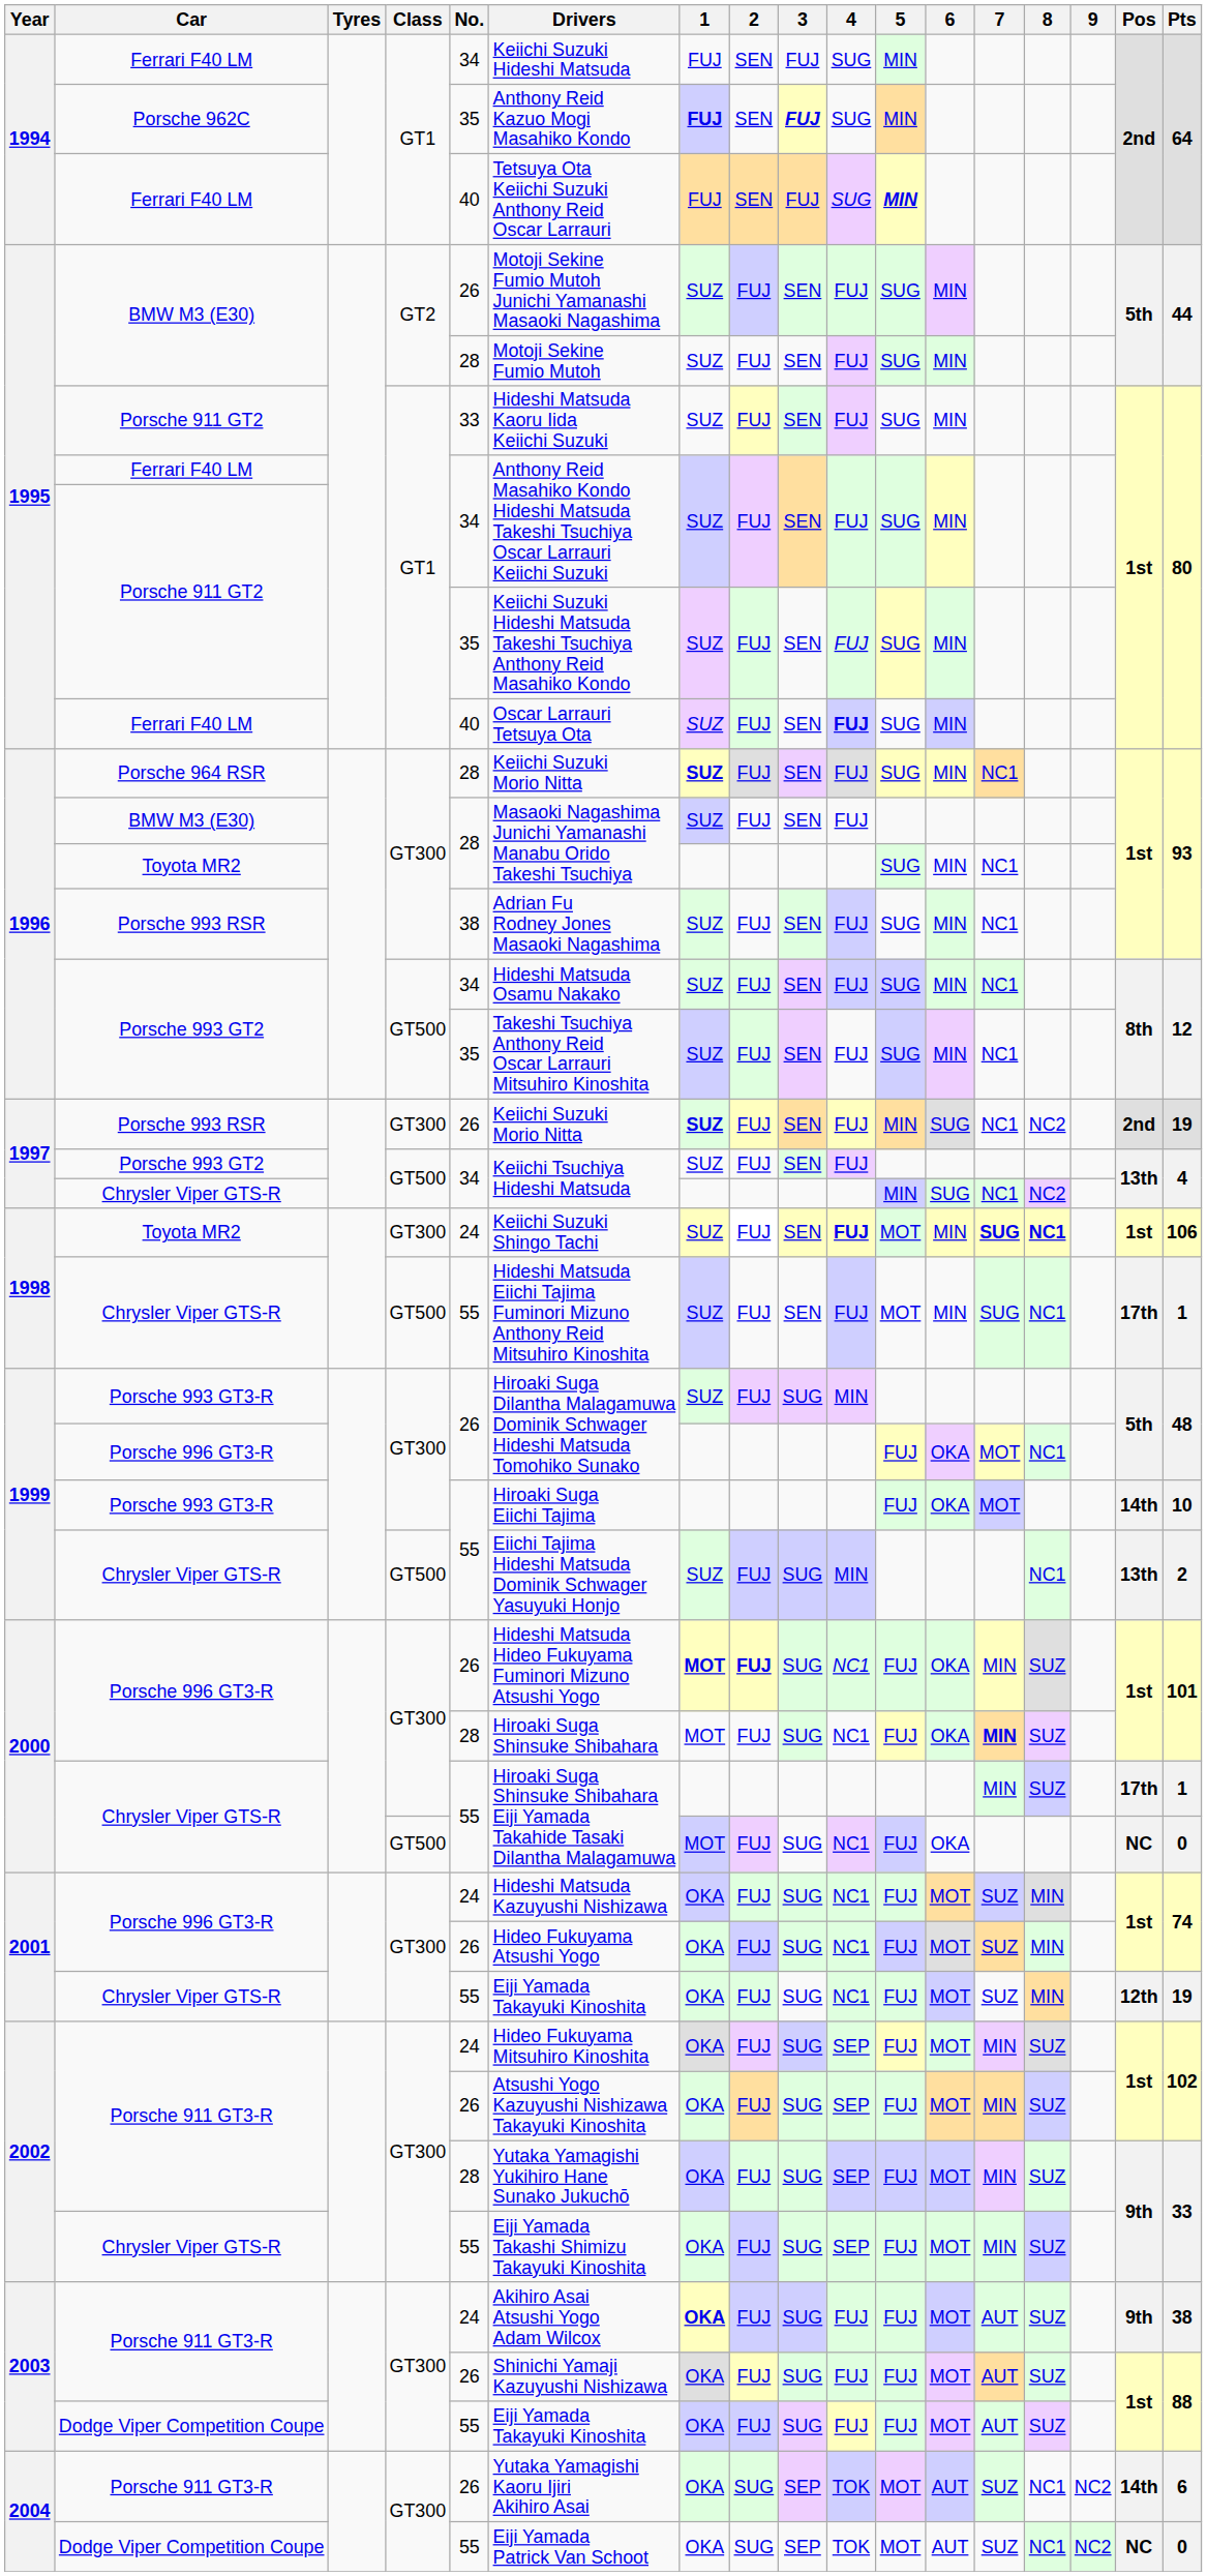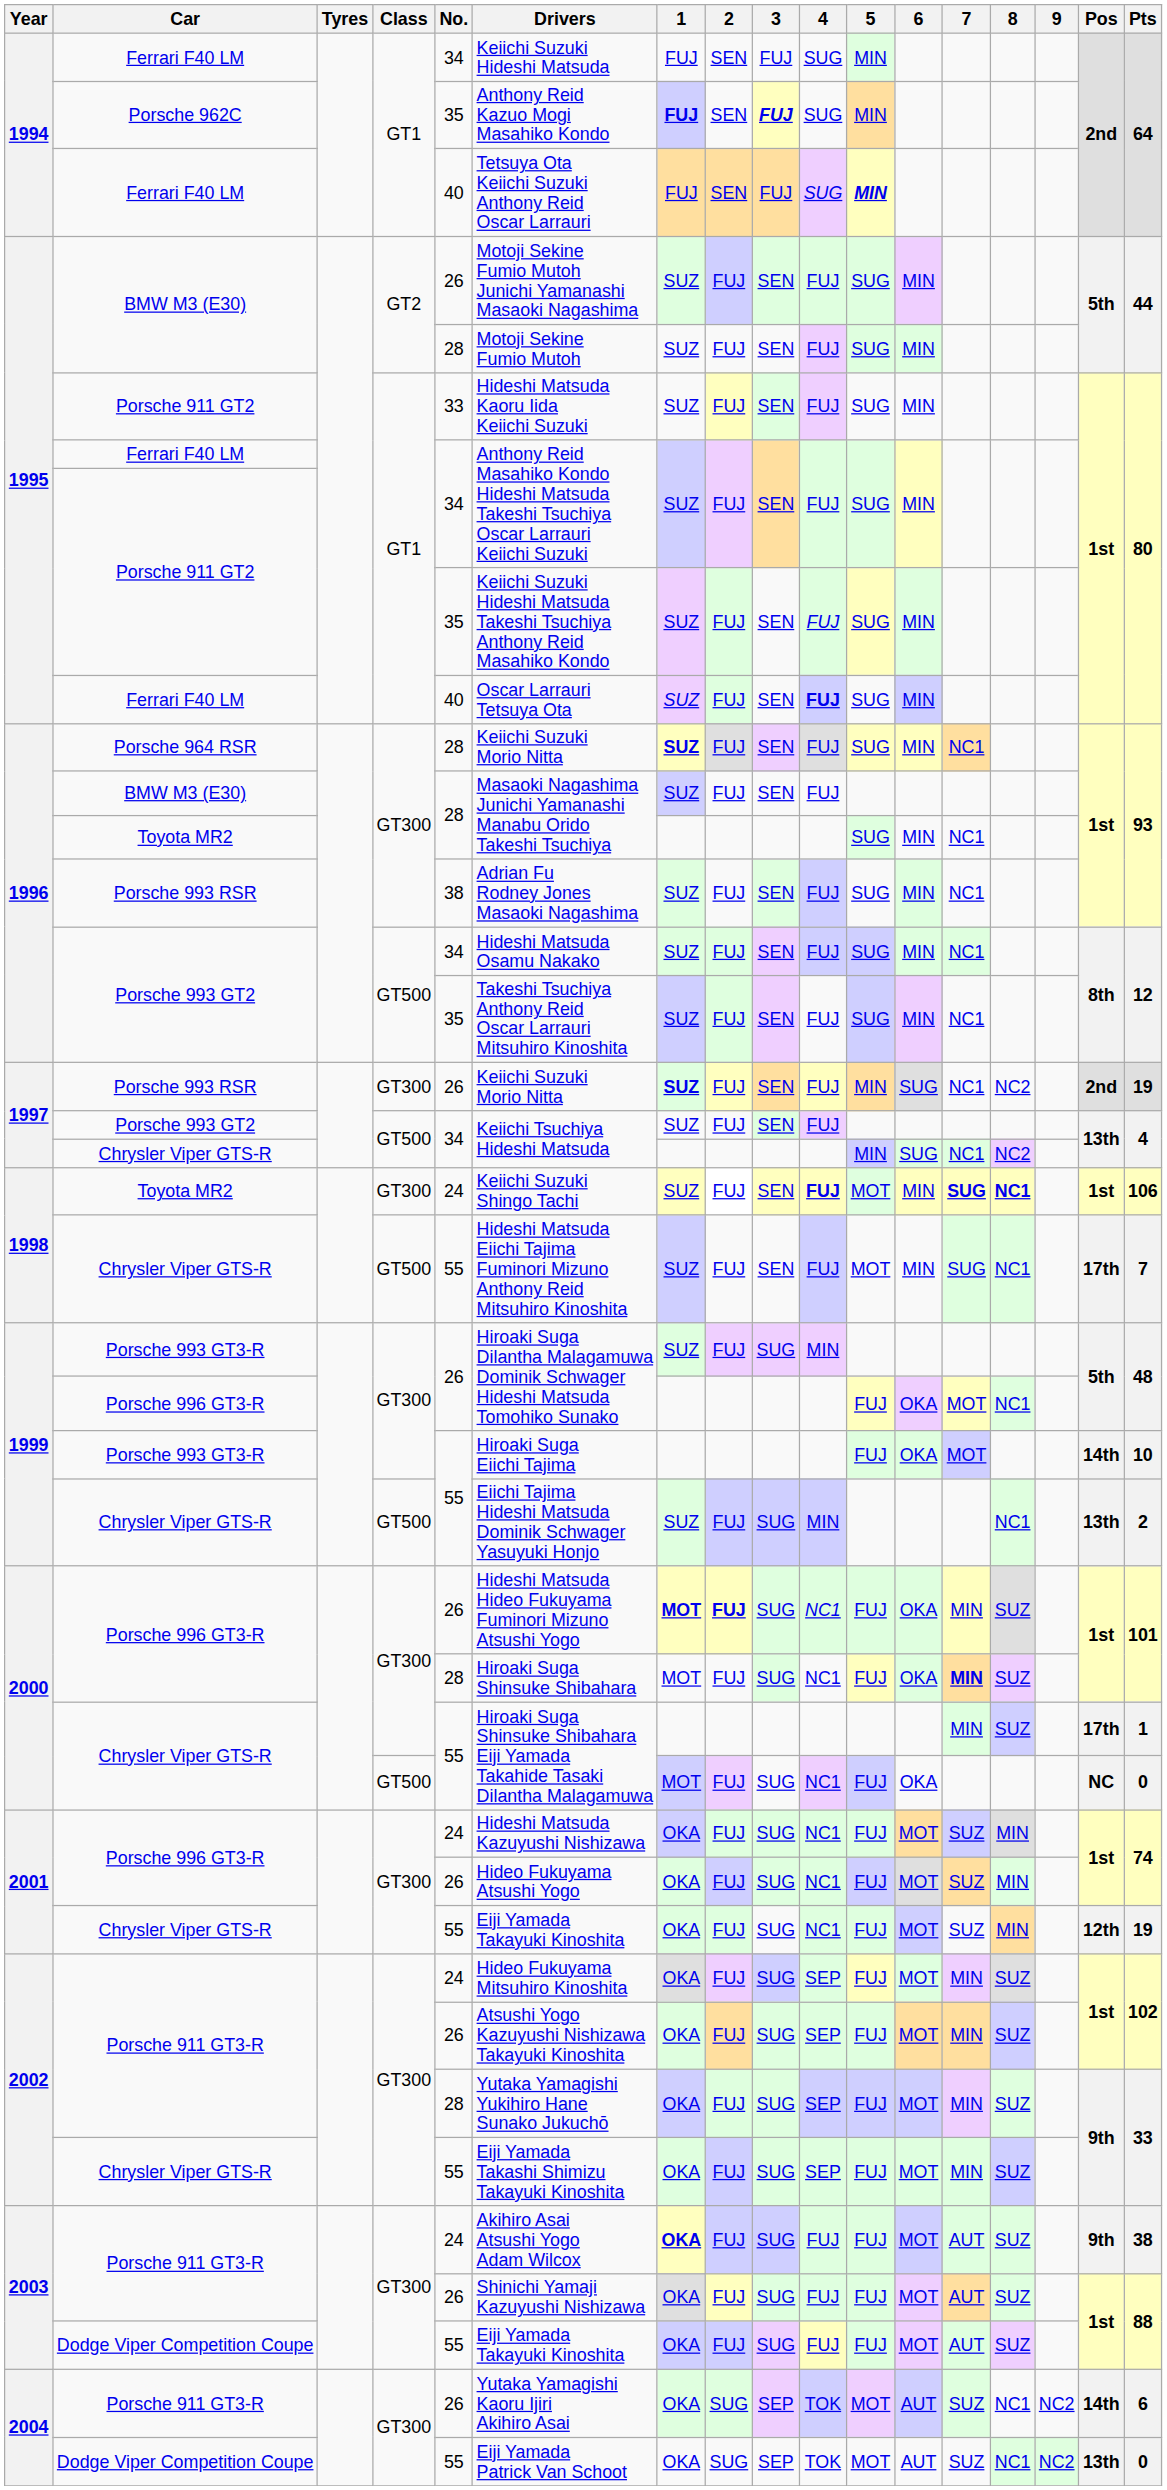1998 / Chrysler Viper GTS-R | Pts: 1 -> 7
2004 / Dodge Viper Competition Coupe | Pos: NC -> 13th
